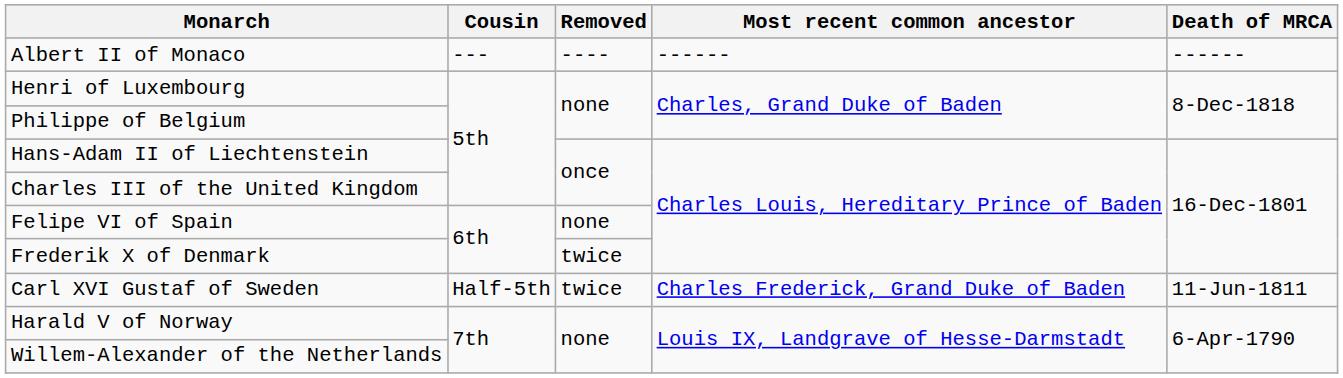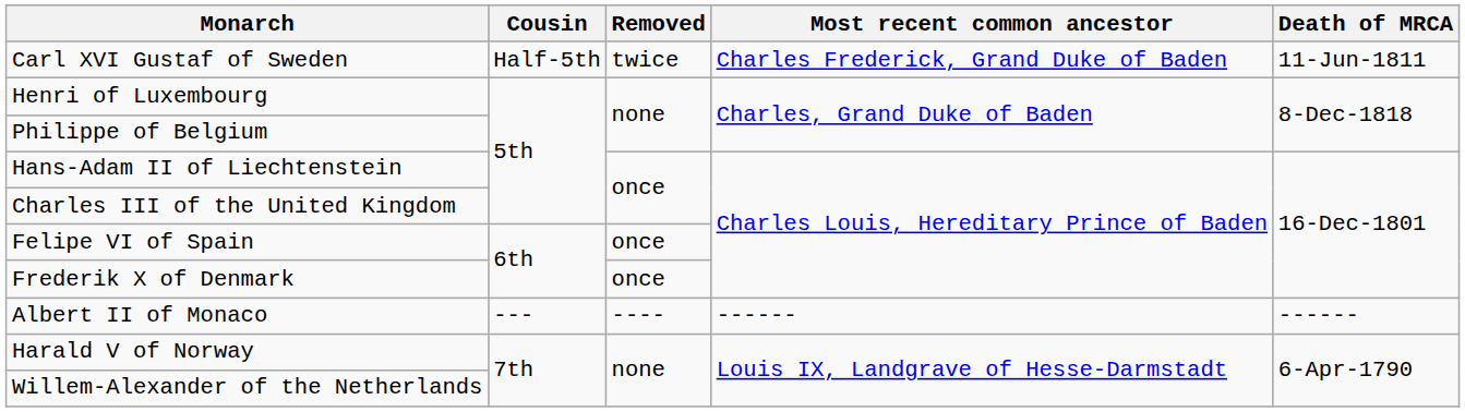rows swapped: Albert II of Monaco <-> Carl XVI Gustaf of Sweden
Felipe VI of Spain | Removed: none -> once
Frederik X of Denmark | Removed: twice -> once
